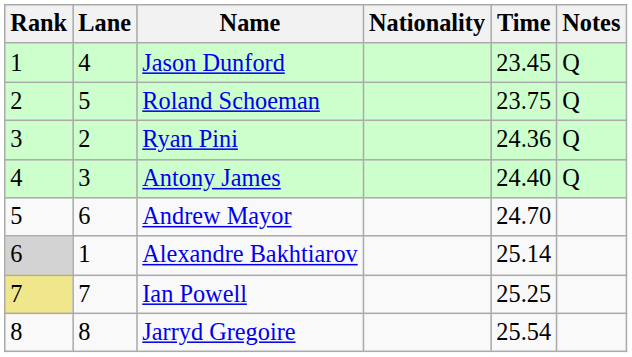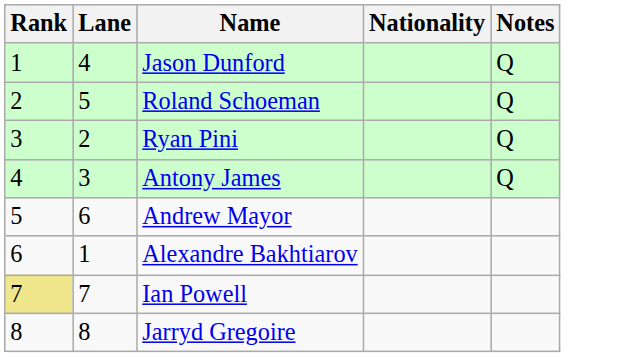- column: Time | 23.45 | 23.75 | 24.36 | 24.40 | 24.70 | 25.14 | 25.25 | 25.54
Alexandre Bakhtiarov | Rank: lightgrey background -> no background
